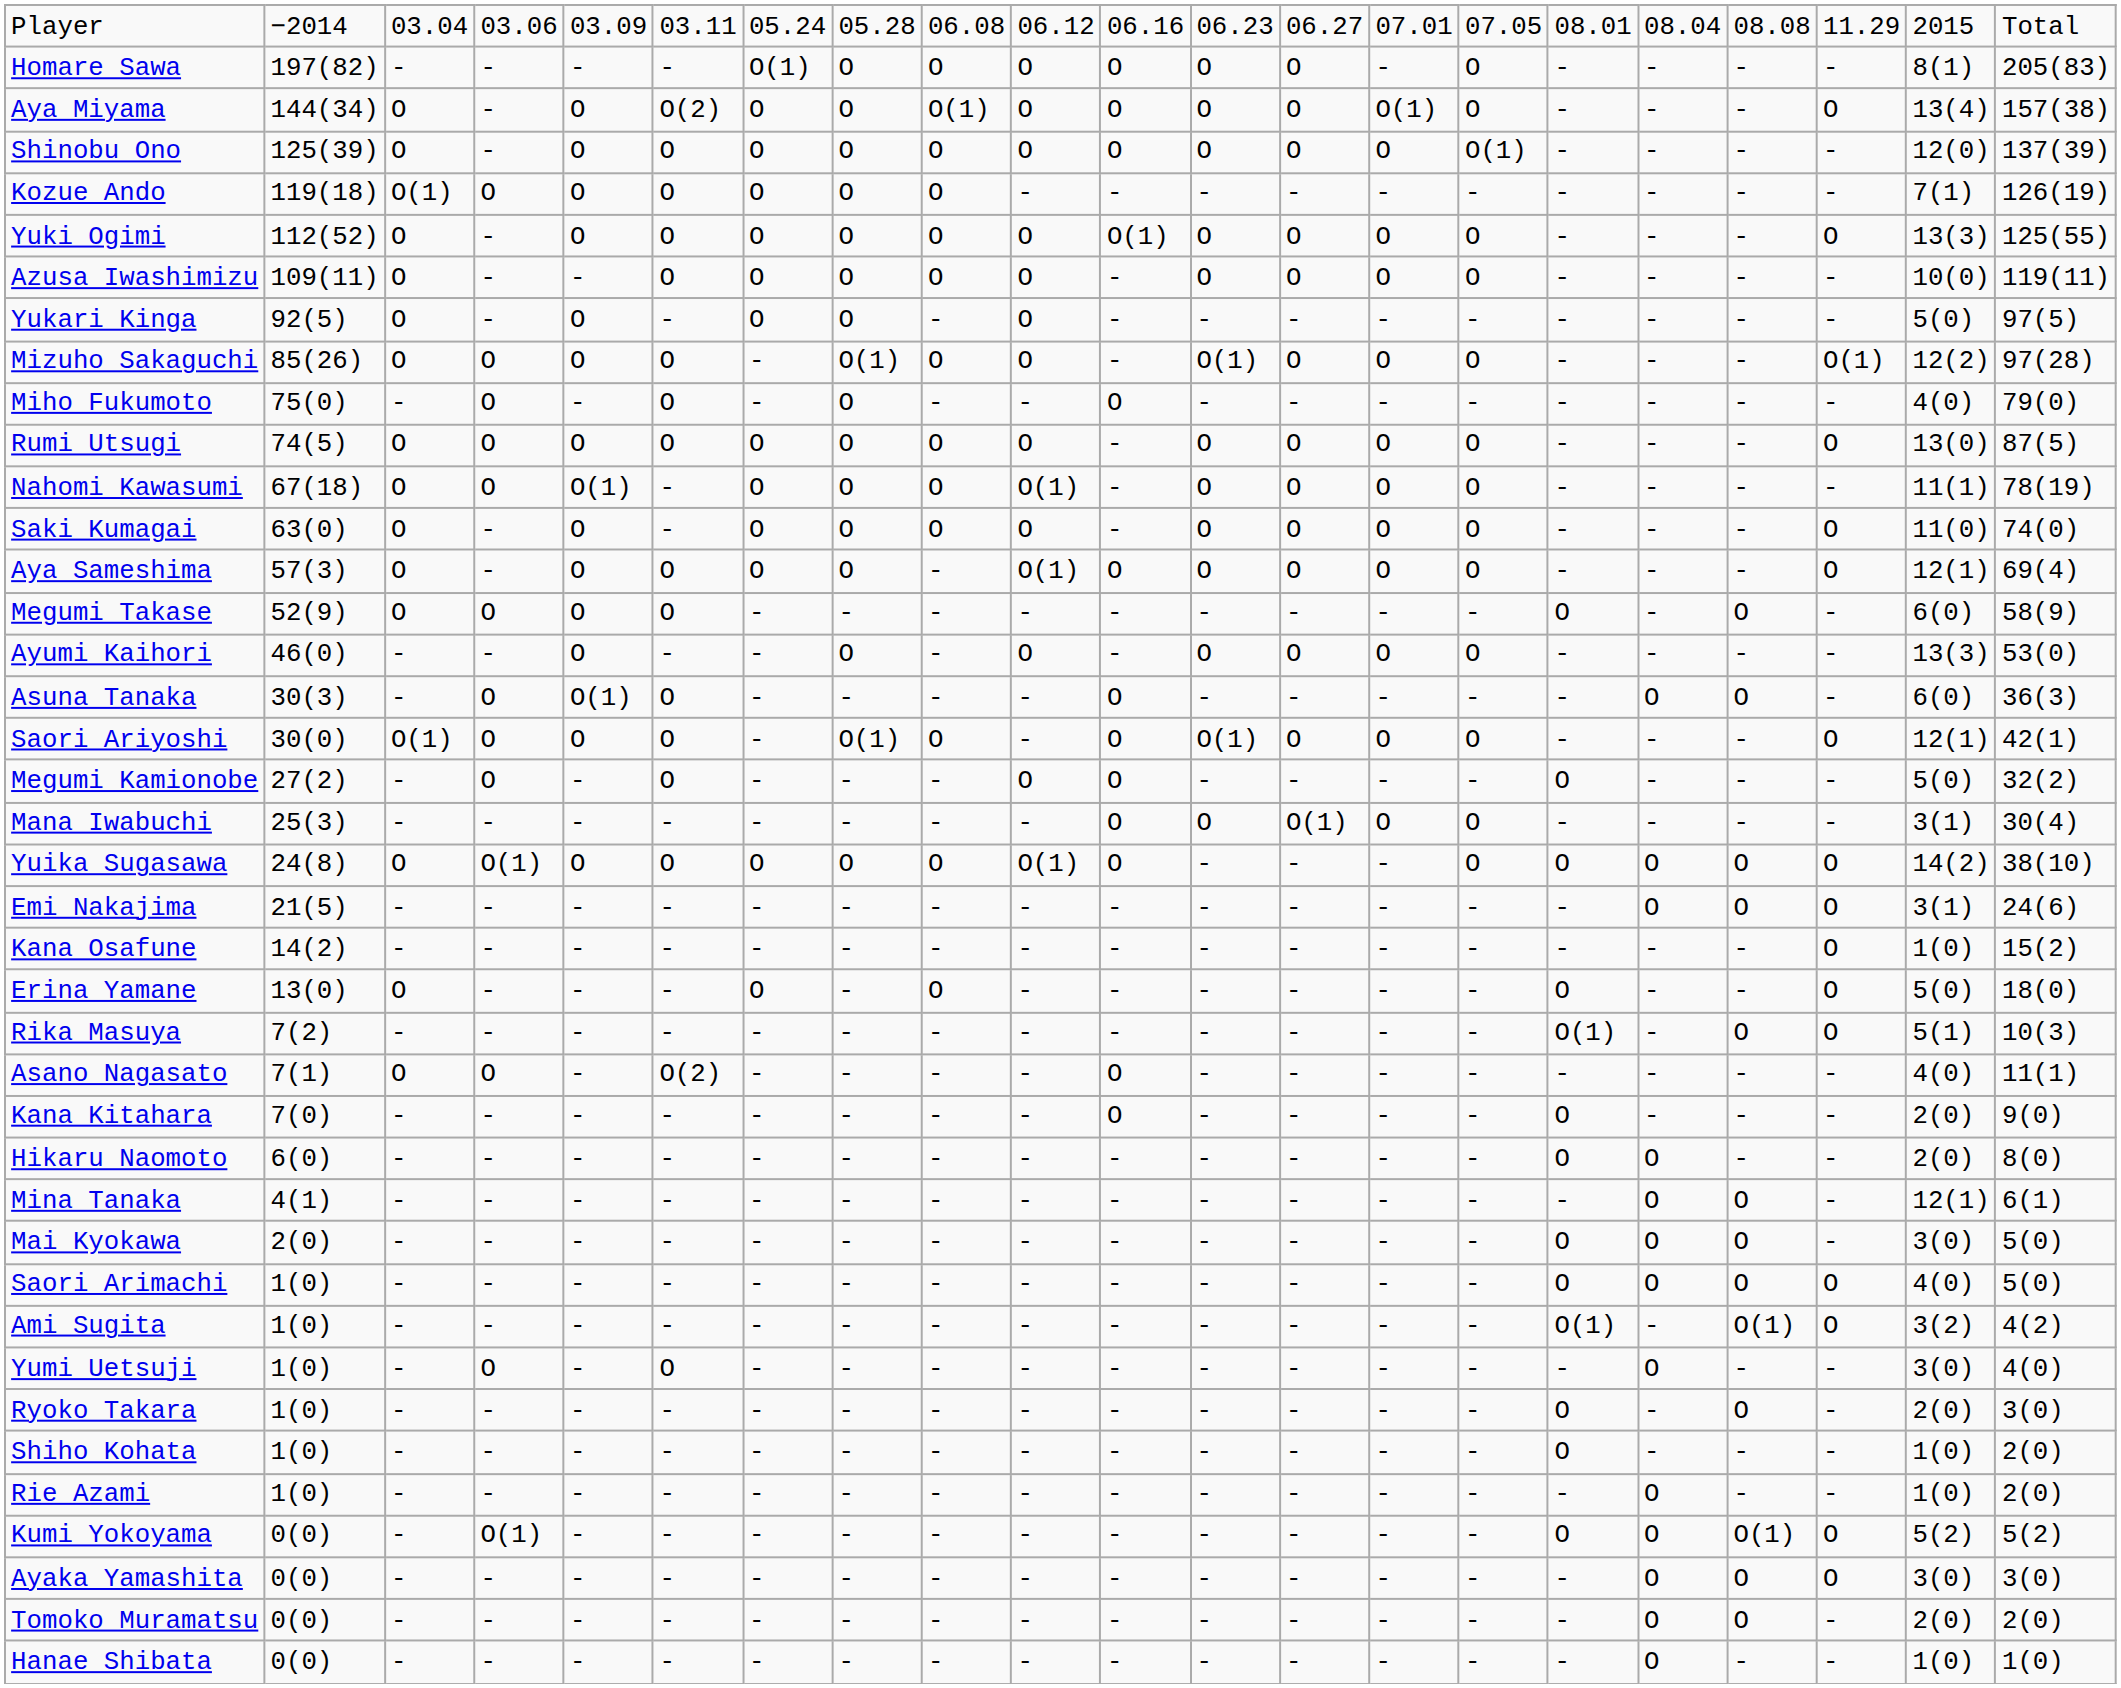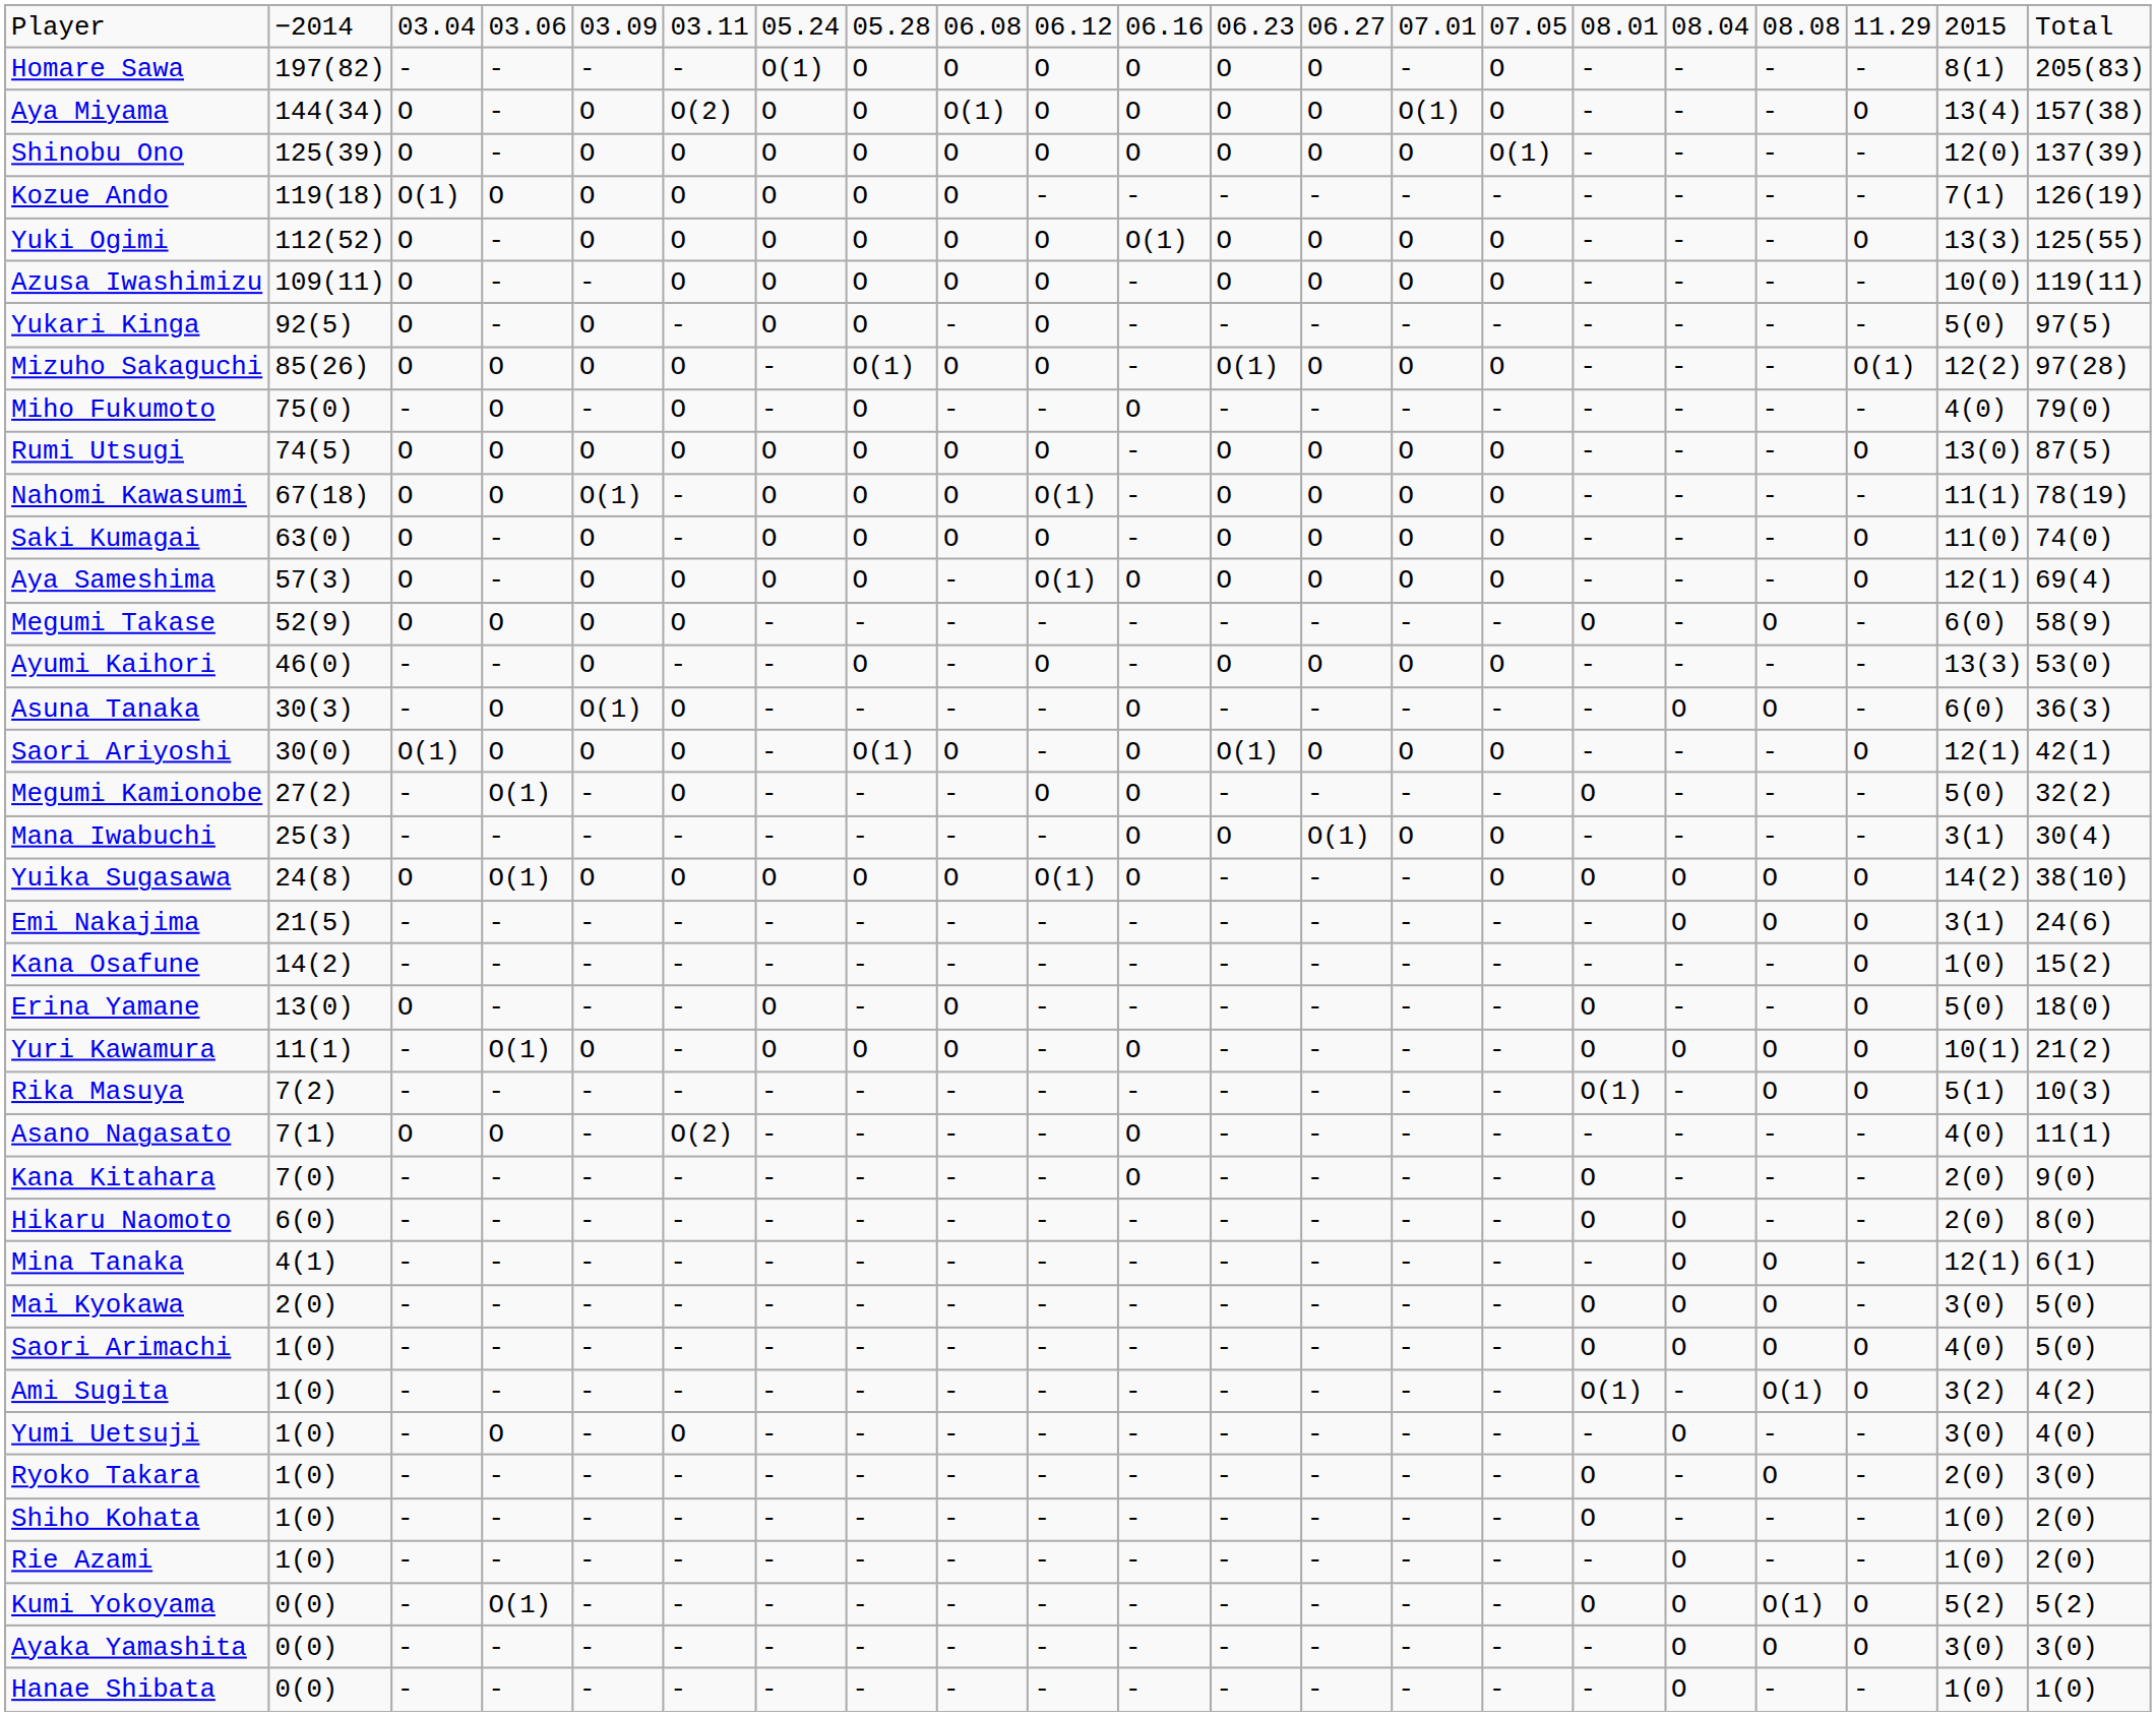Megumi Kamionobe | column 4: O -> O(1)
+ row: Yuri Kawamura | 11(1) | - | O(1) | O | - | O | O | O | - | O | - | - | - | - | O | O | O | O | 10(1) | 21(2)
- row: Tomoko Muramatsu | 0(0) | - | - | - | - | - | - | - | - | - | - | - | - | - | - | O | O | - | 2(0) | 2(0)
